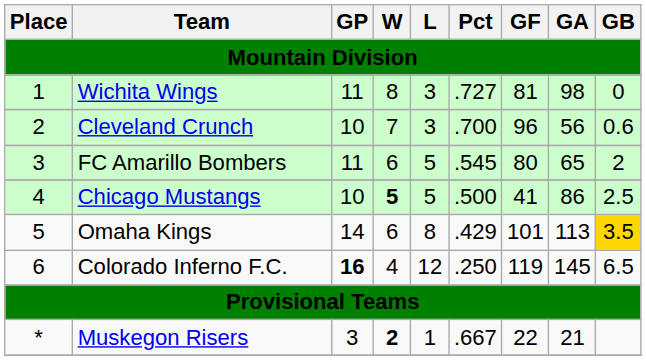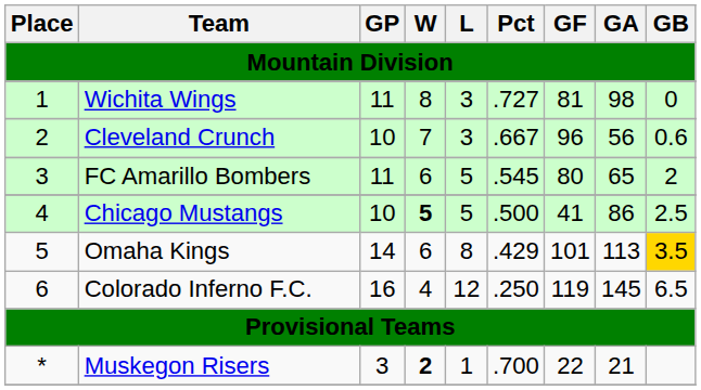Cleveland Crunch | Pct: .700 -> .667
Colorado Inferno F.C. | GP: bold -> normal
Muskegon Risers | Pct: .667 -> .700
